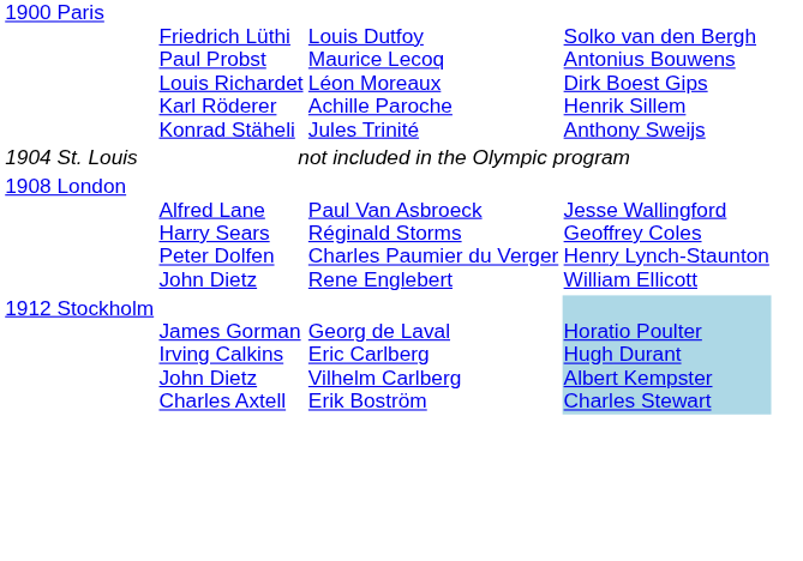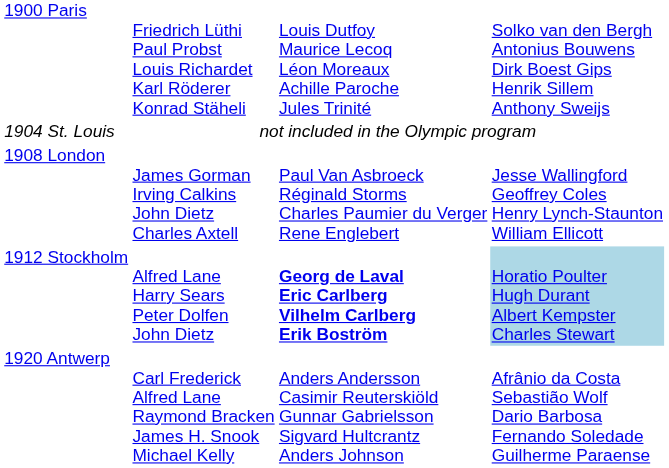1908 London | column 2: Alfred Lane Harry Sears Peter Dolfen John Dietz -> James Gorman Irving Calkins John Dietz Charles Axtell
1912 Stockholm | column 2: James Gorman Irving Calkins John Dietz Charles Axtell -> Alfred Lane Harry Sears Peter Dolfen John Dietz
1912 Stockholm | column 3: normal -> bold
+ row: 1920 Antwerp | Carl Frederick Alfred Lane Raymond Bracken James H. Snook Michael Kelly | Anders Andersson Casimir Reuterskiöld Gunnar Gabrielsson Sigvard Hultcrantz Anders Johnson | Afrânio da Costa Sebastião Wolf Dario Barbosa Fernando Soledade Guilherme Paraense
